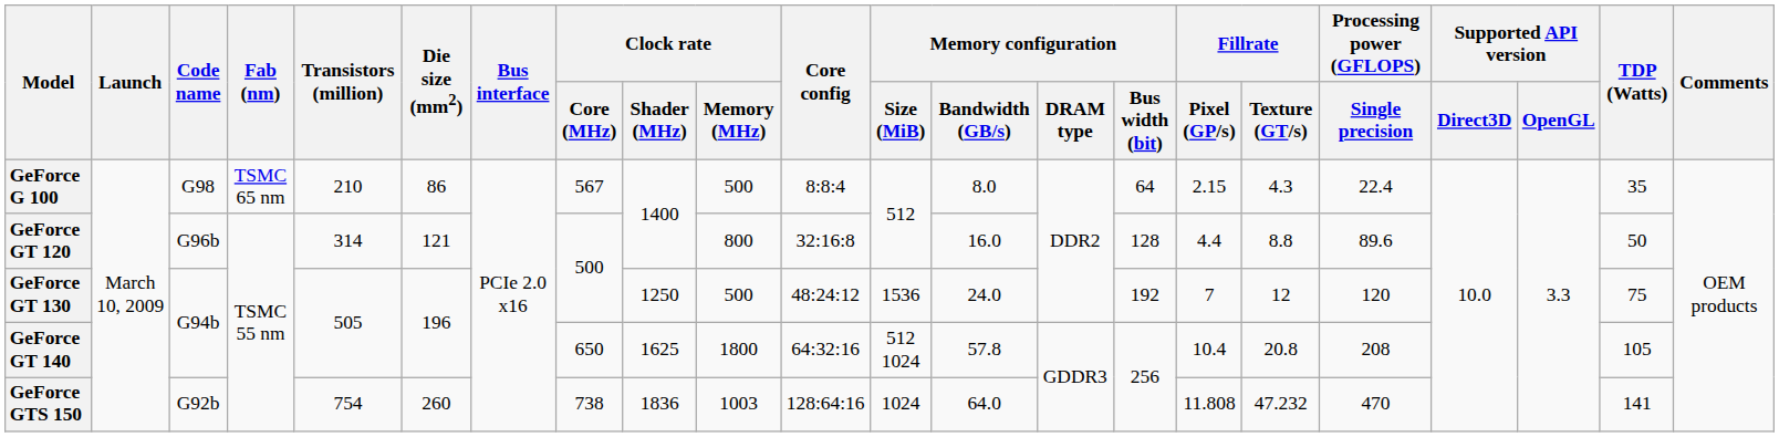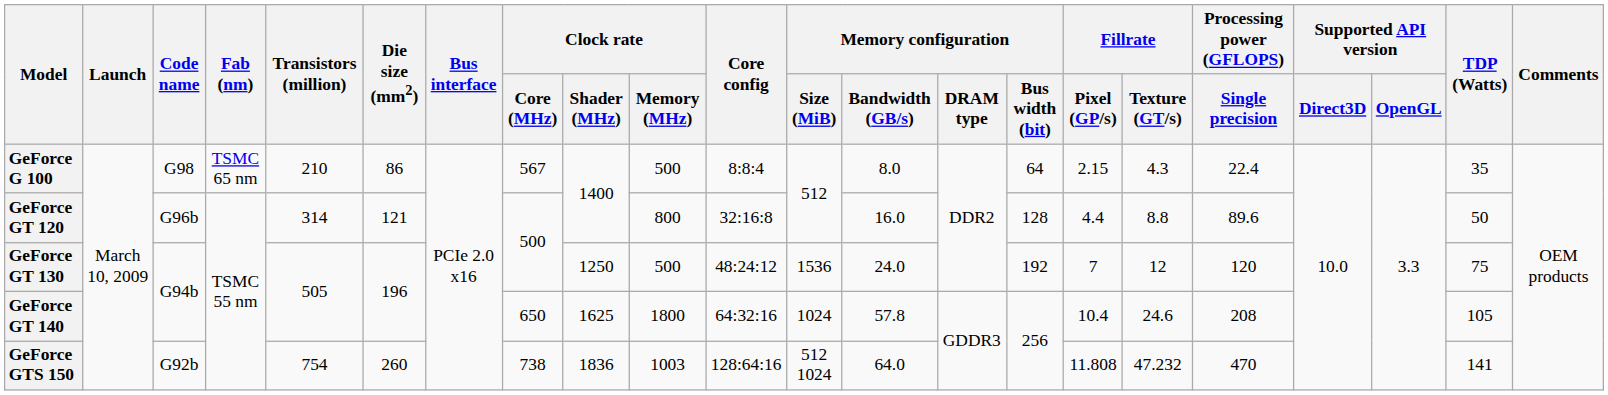GeForce GT 140 | Memory configuration / Size (MiB): 512 1024 -> 1024
GeForce GT 140 | Fillrate / Texture (GT/s): 20.8 -> 24.6
GeForce GTS 150 | Memory configuration / Size (MiB): 1024 -> 512 1024
